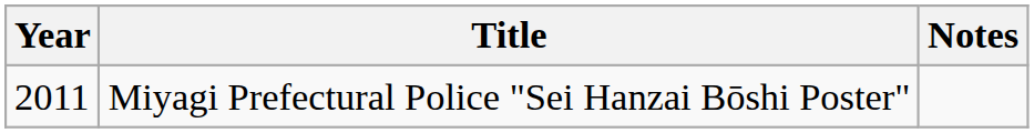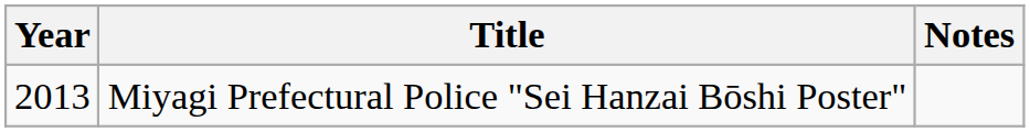Miyagi Prefectural Police "Sei Hanzai Bōshi Poster" | Year: 2011 -> 2013
